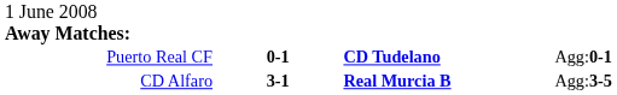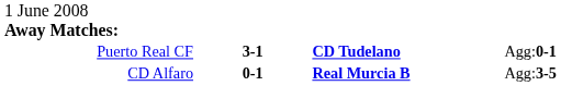Puerto Real CF | column 2: 0-1 -> 3-1
CD Alfaro | column 2: 3-1 -> 0-1
